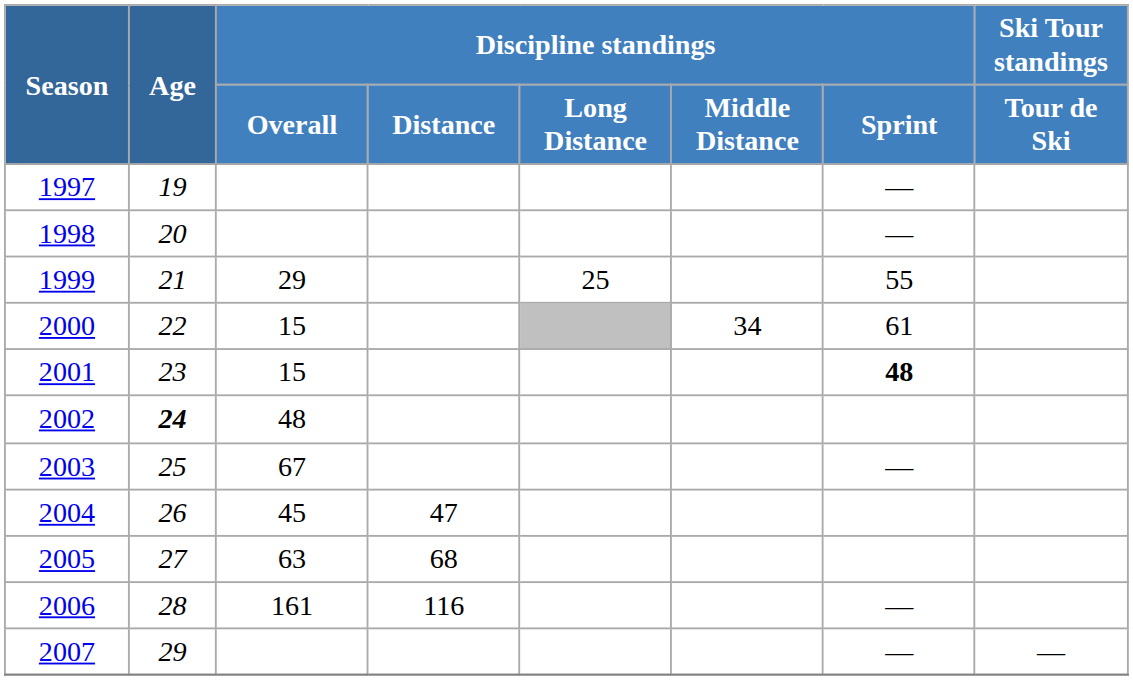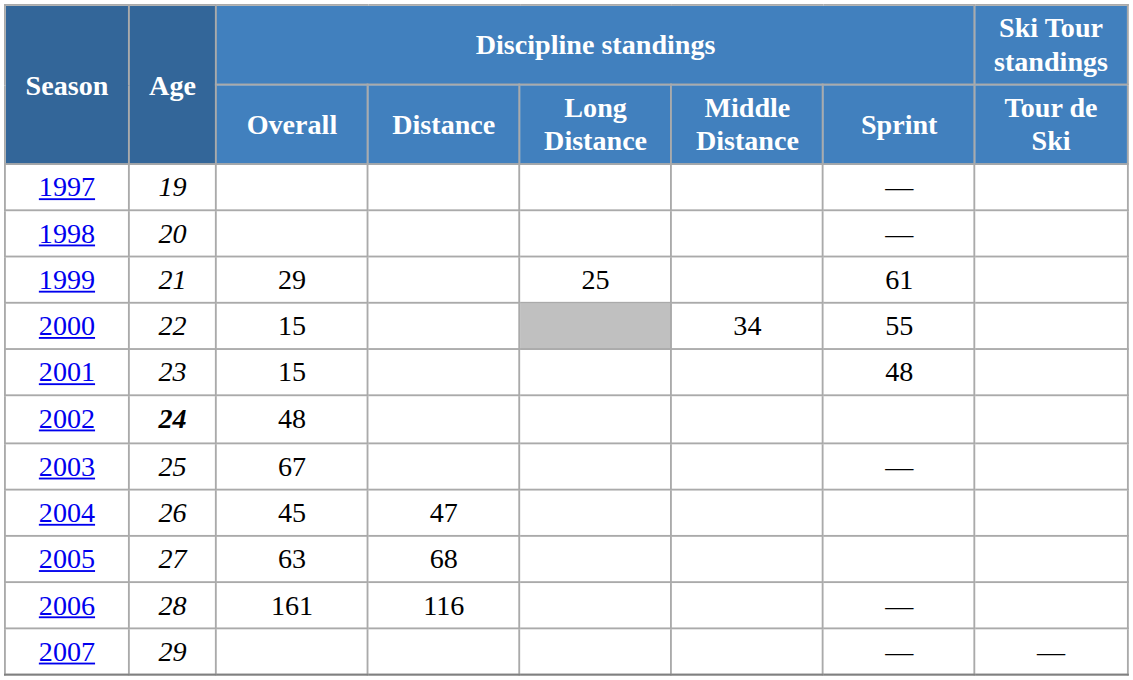1999 | Discipline standings / Sprint: 55 -> 61
2000 | Discipline standings / Sprint: 61 -> 55
2001 | Discipline standings / Sprint: bold -> normal
